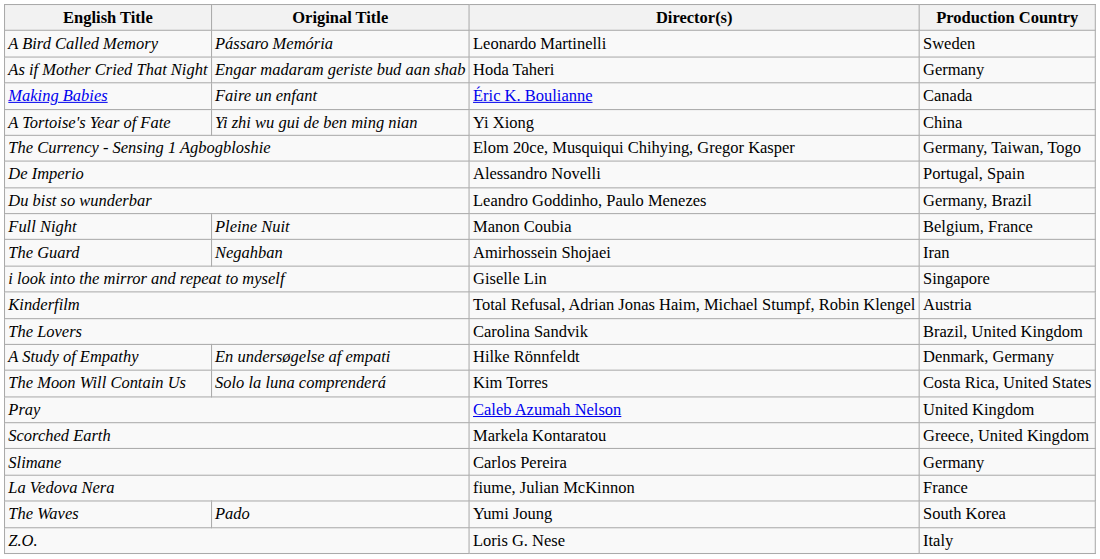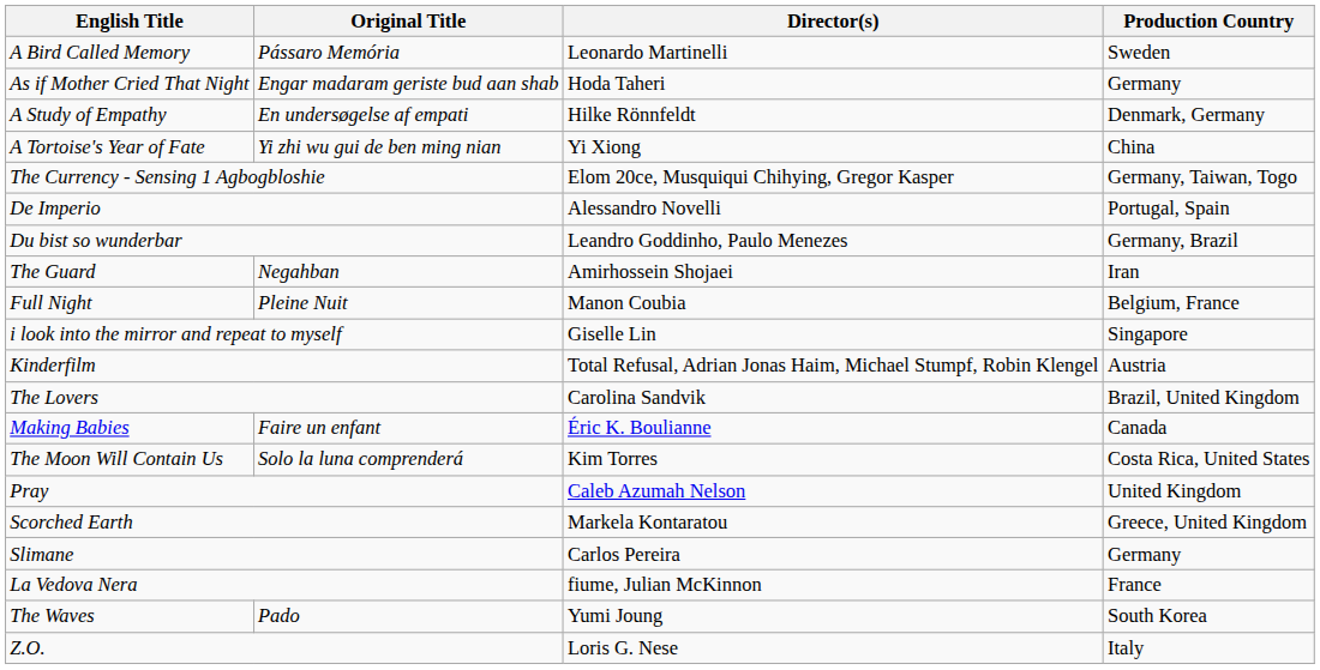rows swapped: A Study of Empathy <-> Making Babies
rows swapped: Full Night <-> The Guard
